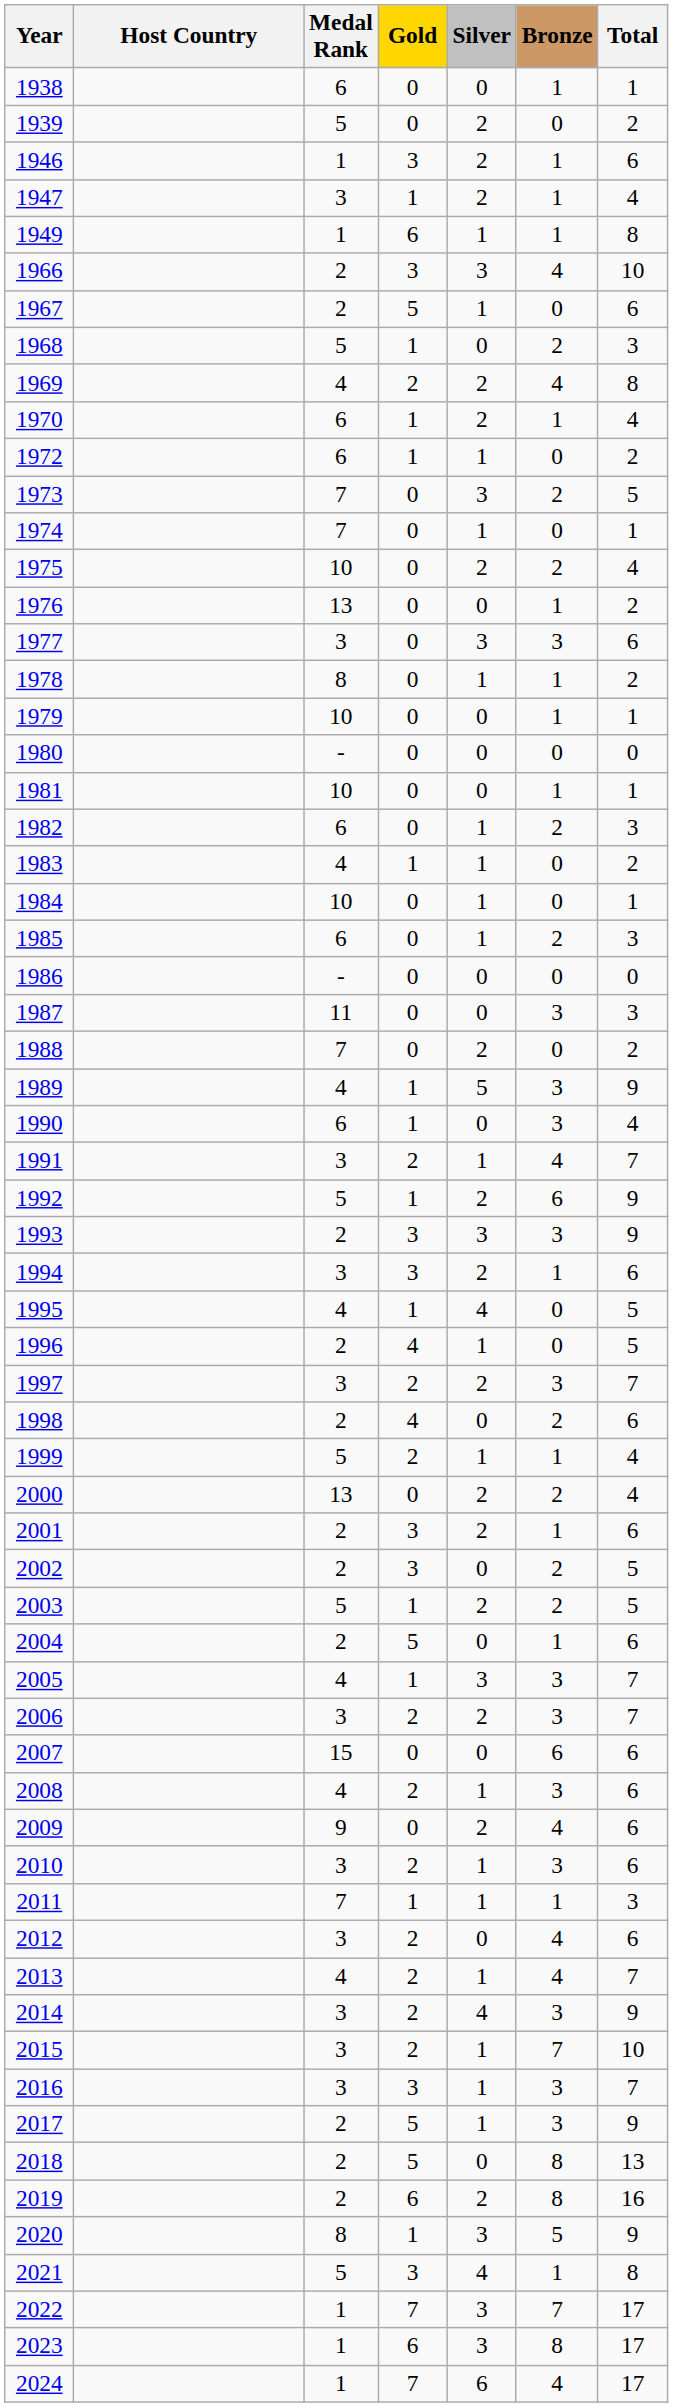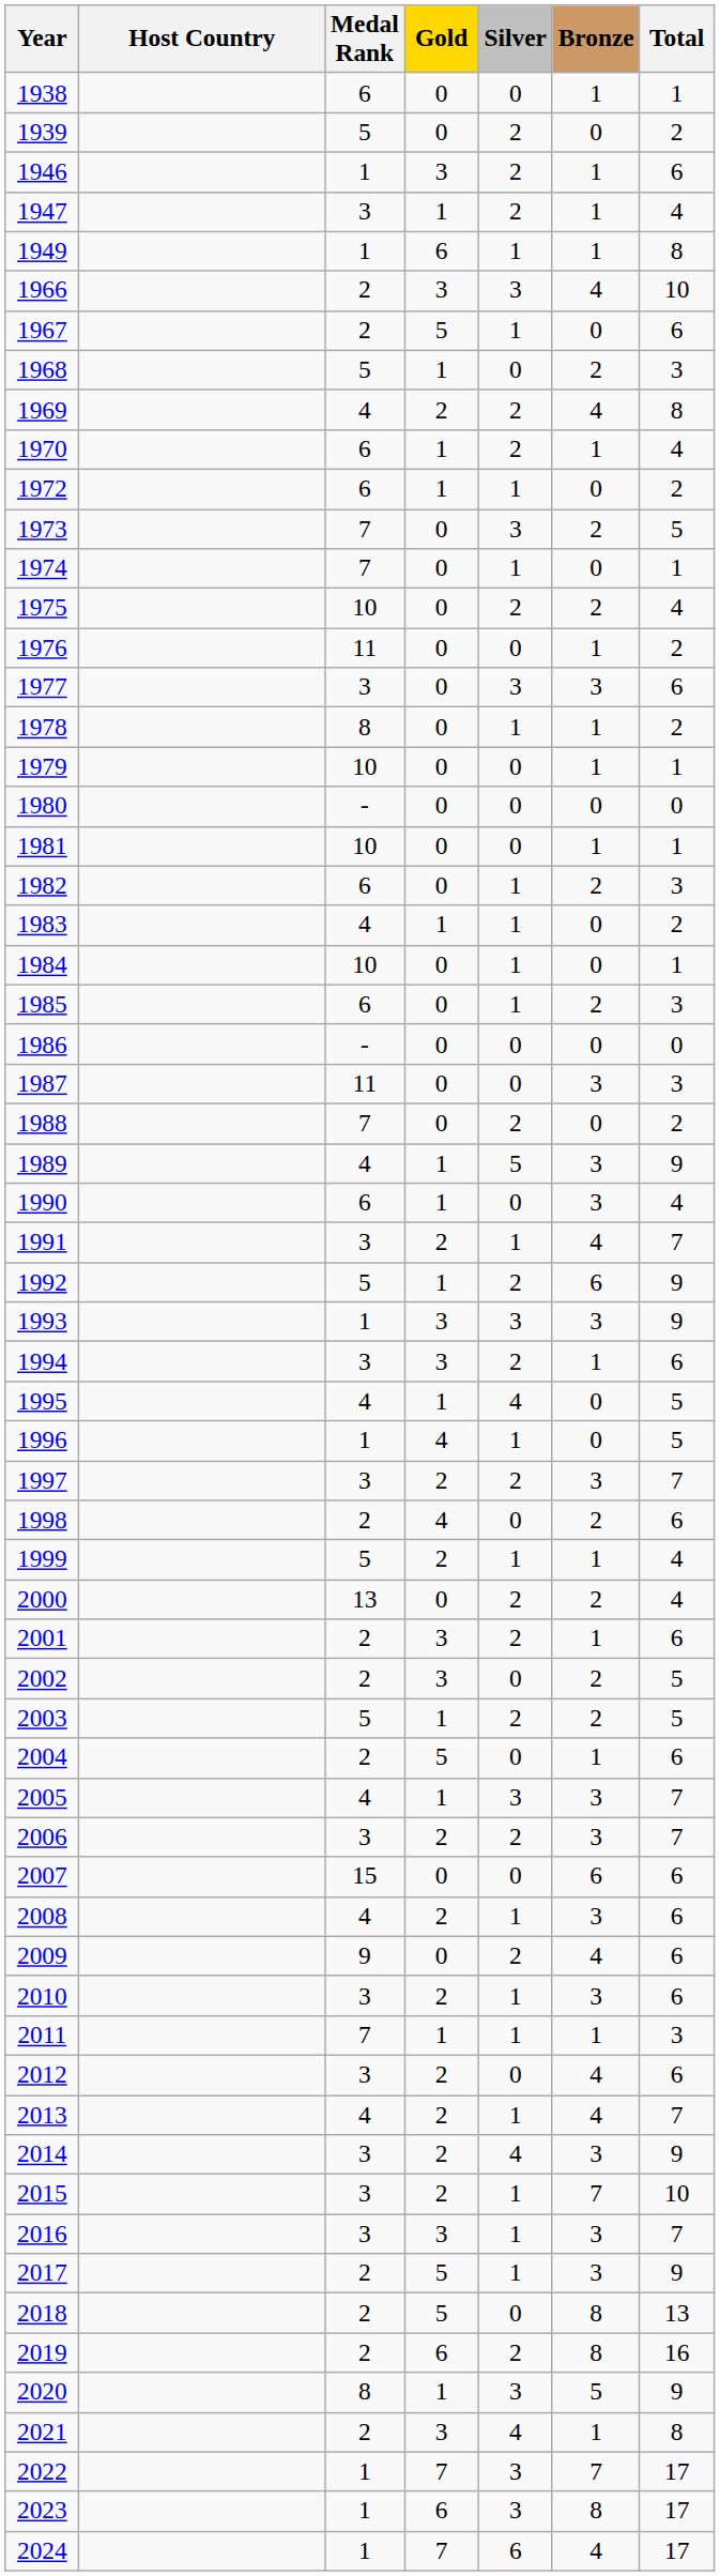1976 | Medal Rank: 13 -> 11
1993 | Medal Rank: 2 -> 1
1996 | Medal Rank: 2 -> 1
2021 | Medal Rank: 5 -> 2
